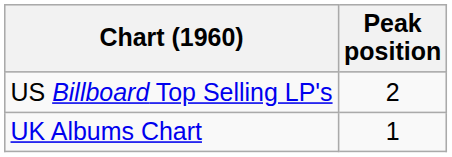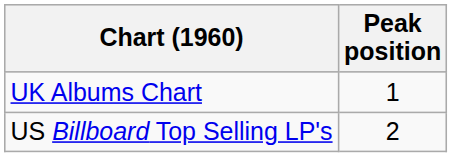rows swapped: UK Albums Chart <-> US Billboard Top Selling LP's
